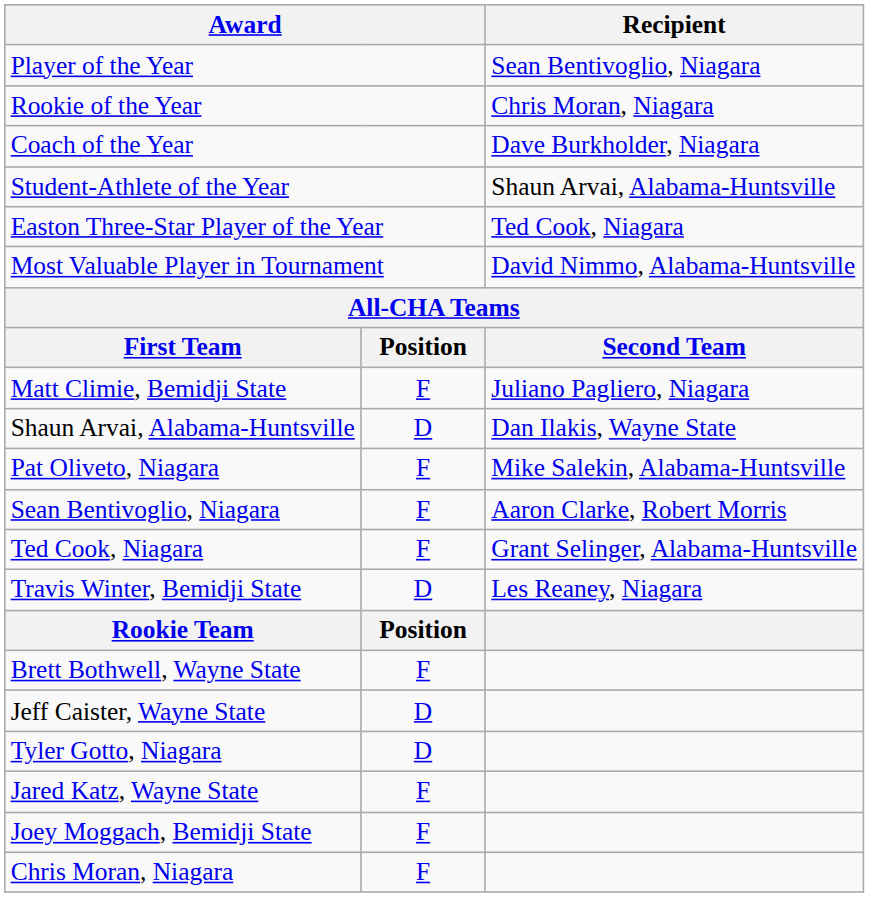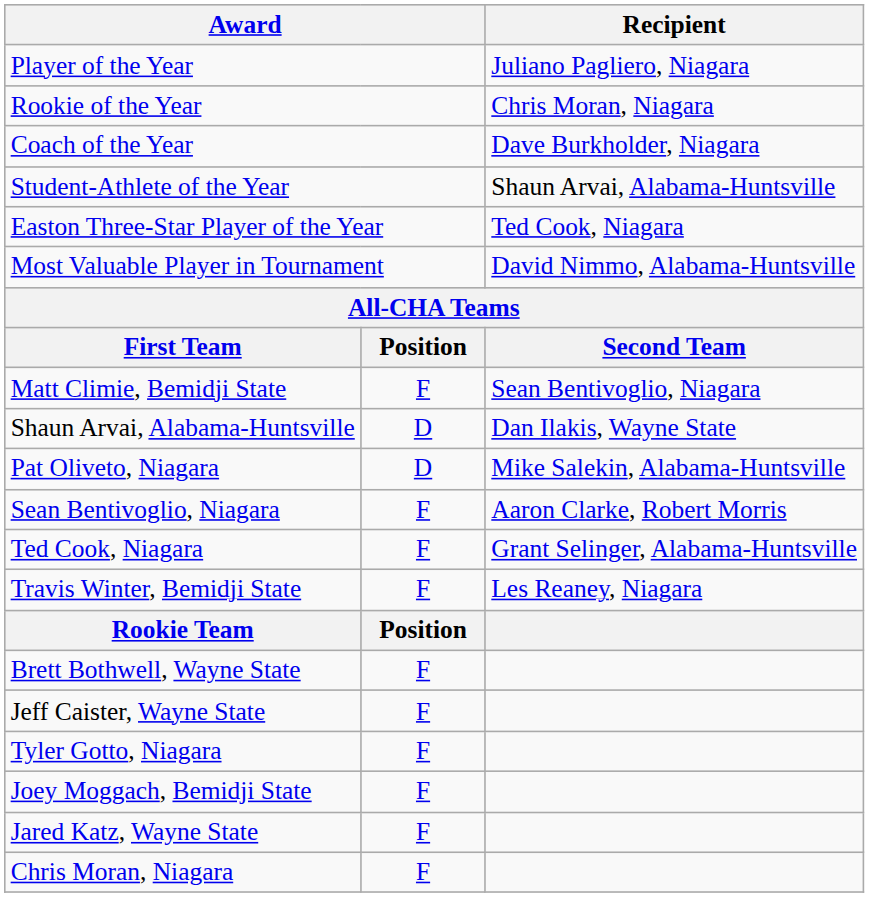Player of the Year | Recipient: Sean Bentivoglio, Niagara -> Juliano Pagliero, Niagara
Matt Climie, Bemidji State | Recipient: Juliano Pagliero, Niagara -> Sean Bentivoglio, Niagara
Pat Oliveto, Niagara | column 2: F -> D
Travis Winter, Bemidji State | column 2: D -> F
Jeff Caister, Wayne State | column 2: D -> F
Tyler Gotto, Niagara | column 2: D -> F
rows swapped: Jared Katz, Wayne State <-> Joey Moggach, Bemidji State
